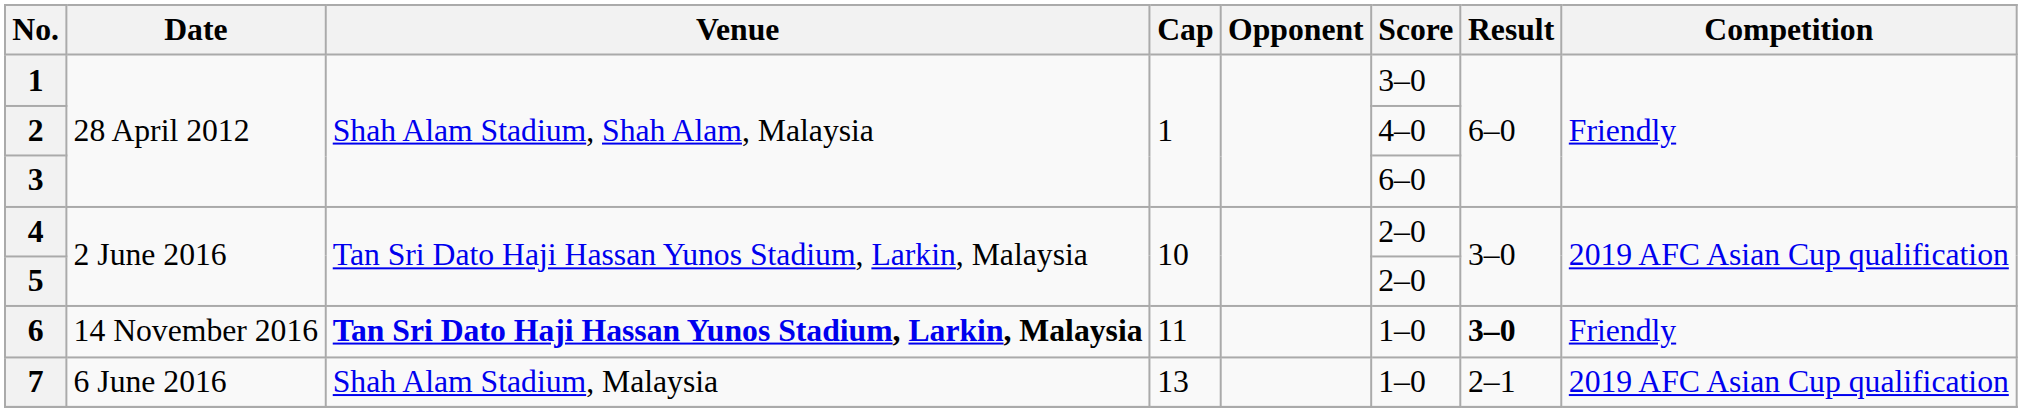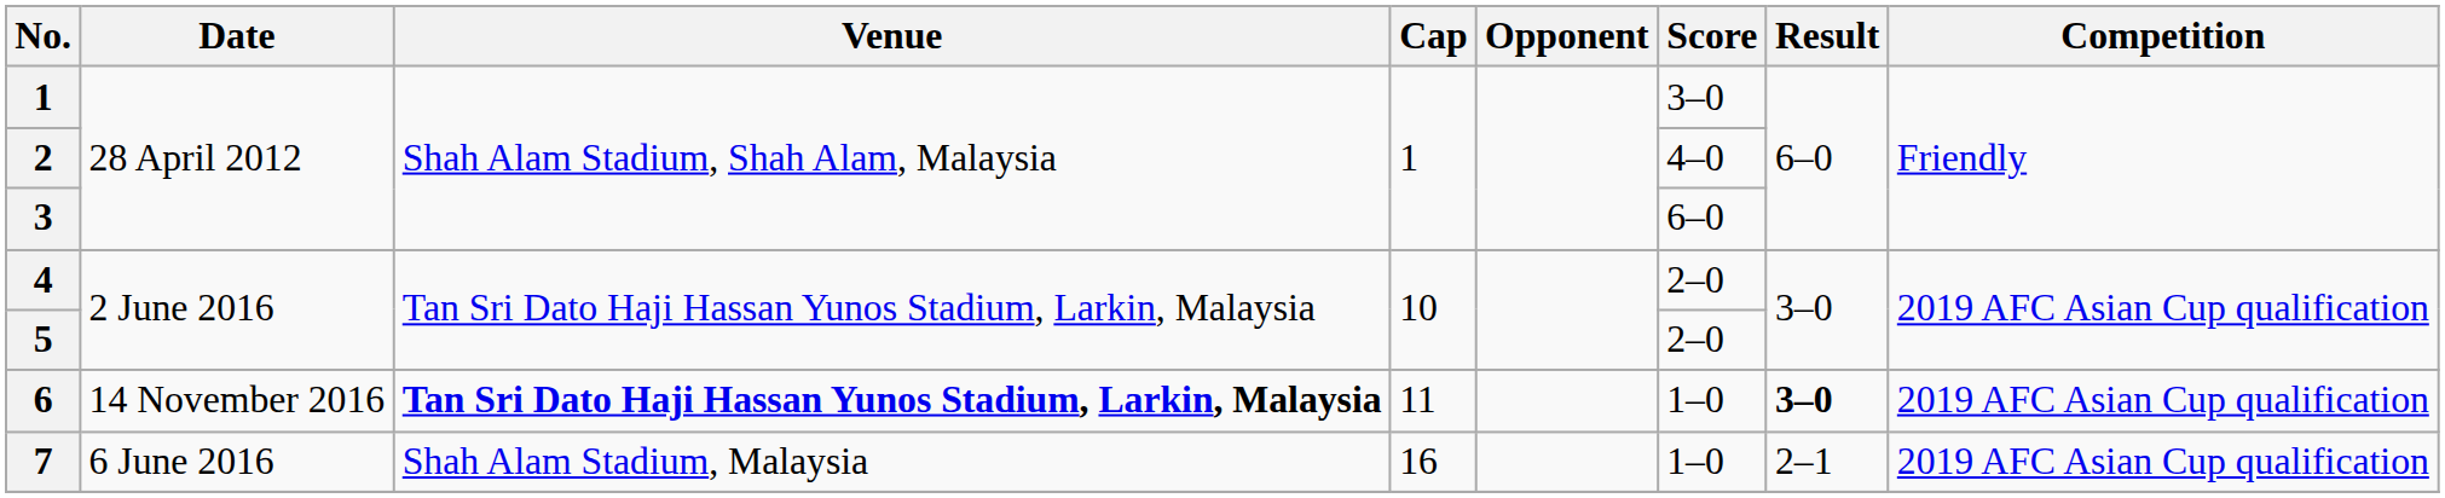6 | Competition: Friendly -> 2019 AFC Asian Cup qualification
7 | Cap: 13 -> 16
